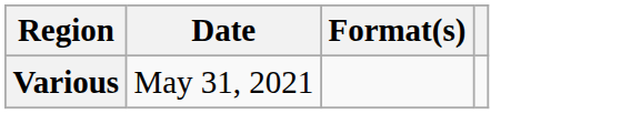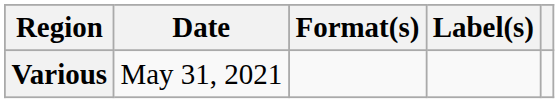+ column: Label(s)
